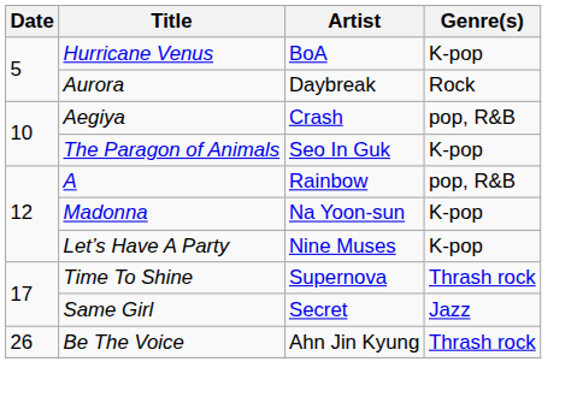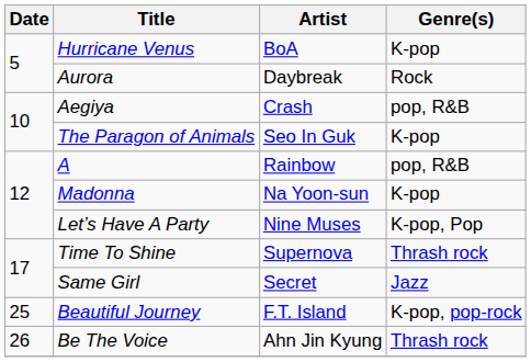Let’s Have A Party | Genre(s): K-pop -> K-pop, Pop
+ row: 25 | Beautiful Journey | F.T. Island | K-pop, pop-rock
